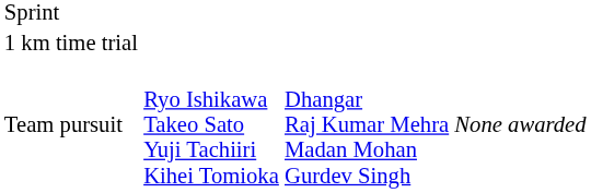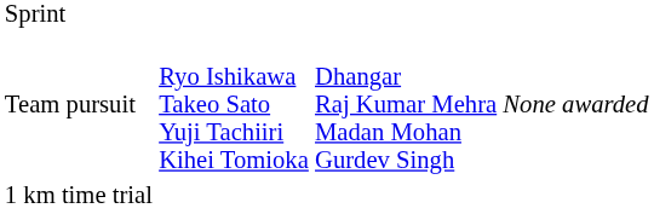rows swapped: 1 km time trial <-> Team pursuit
